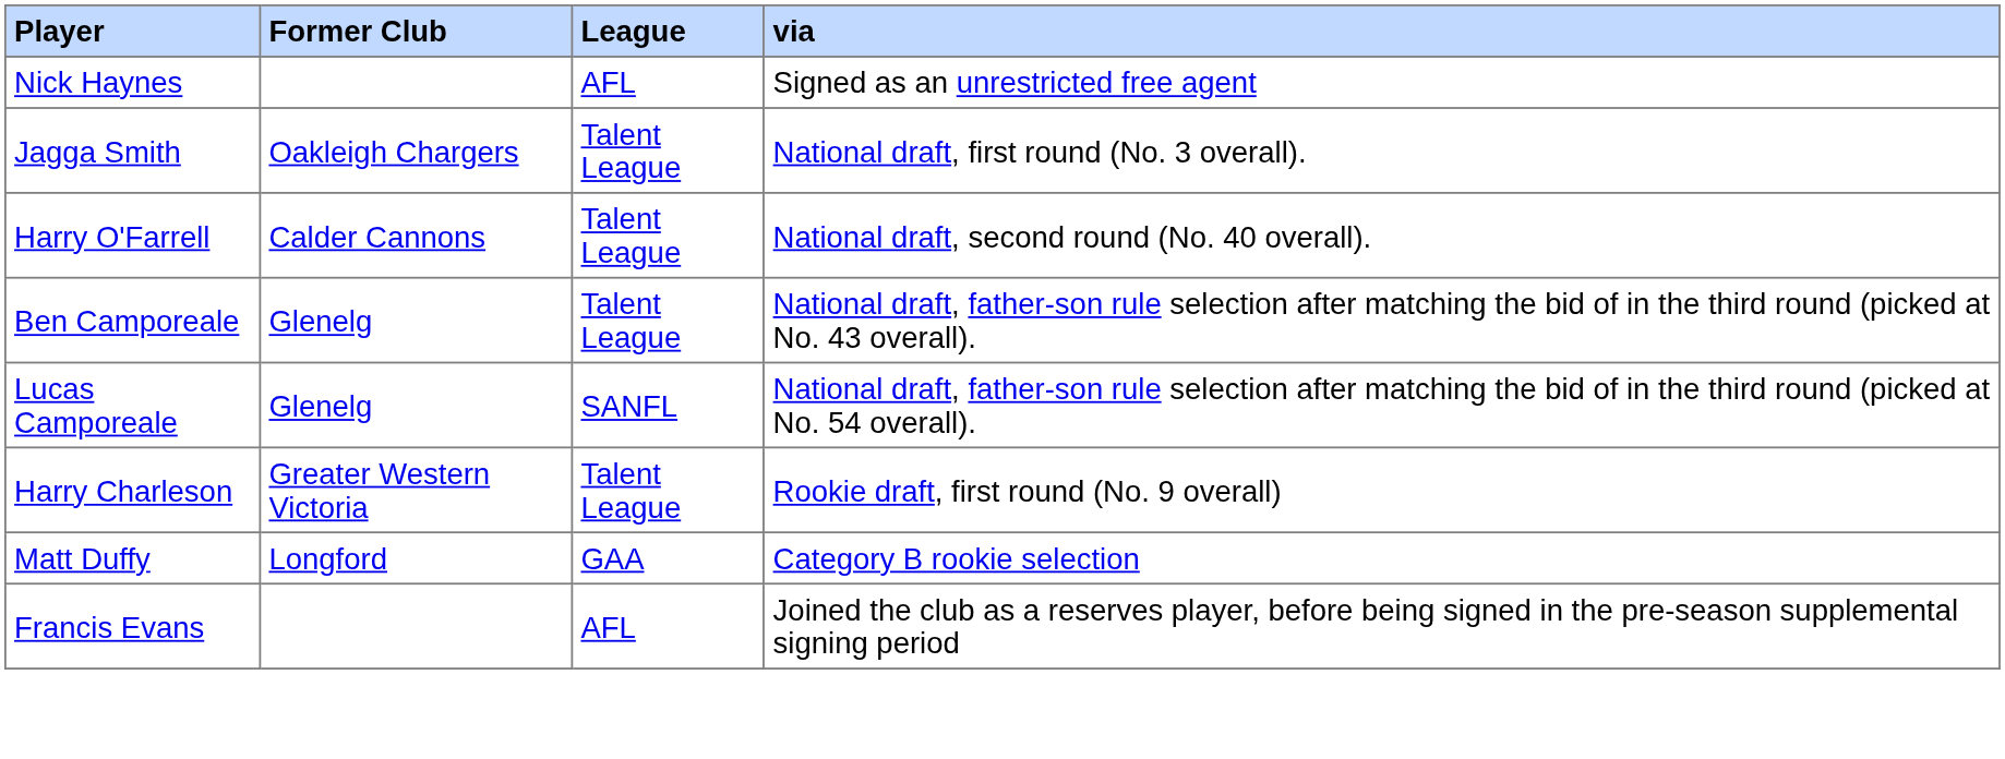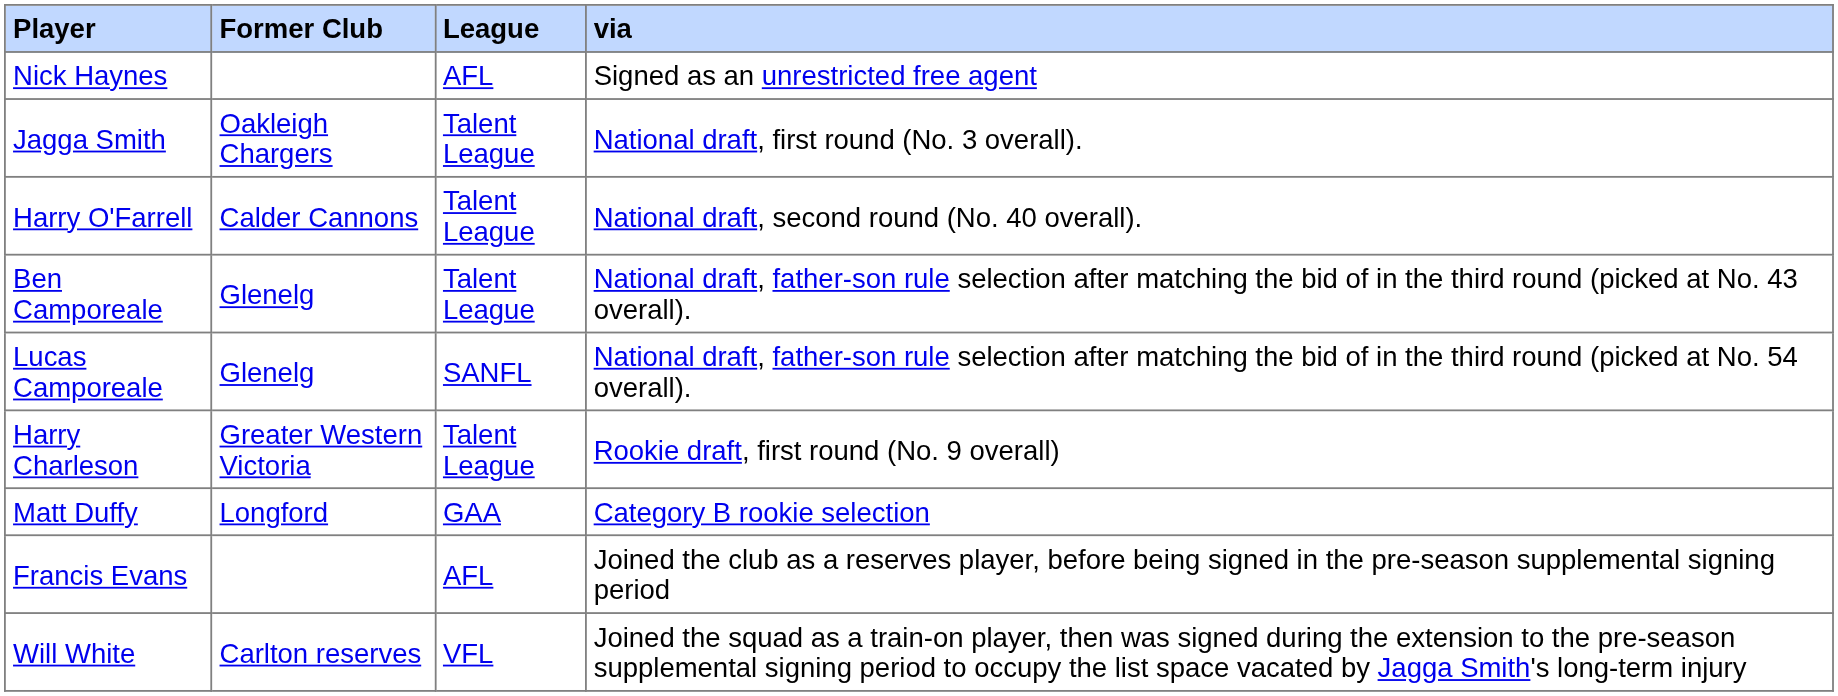+ row: Will White | Carlton reserves | VFL | Joined the squad as a train-on player, then was signed during the extension to the pre-season supplemental signing period to occupy the list space vacated by Jagga Smith's long-term injury
